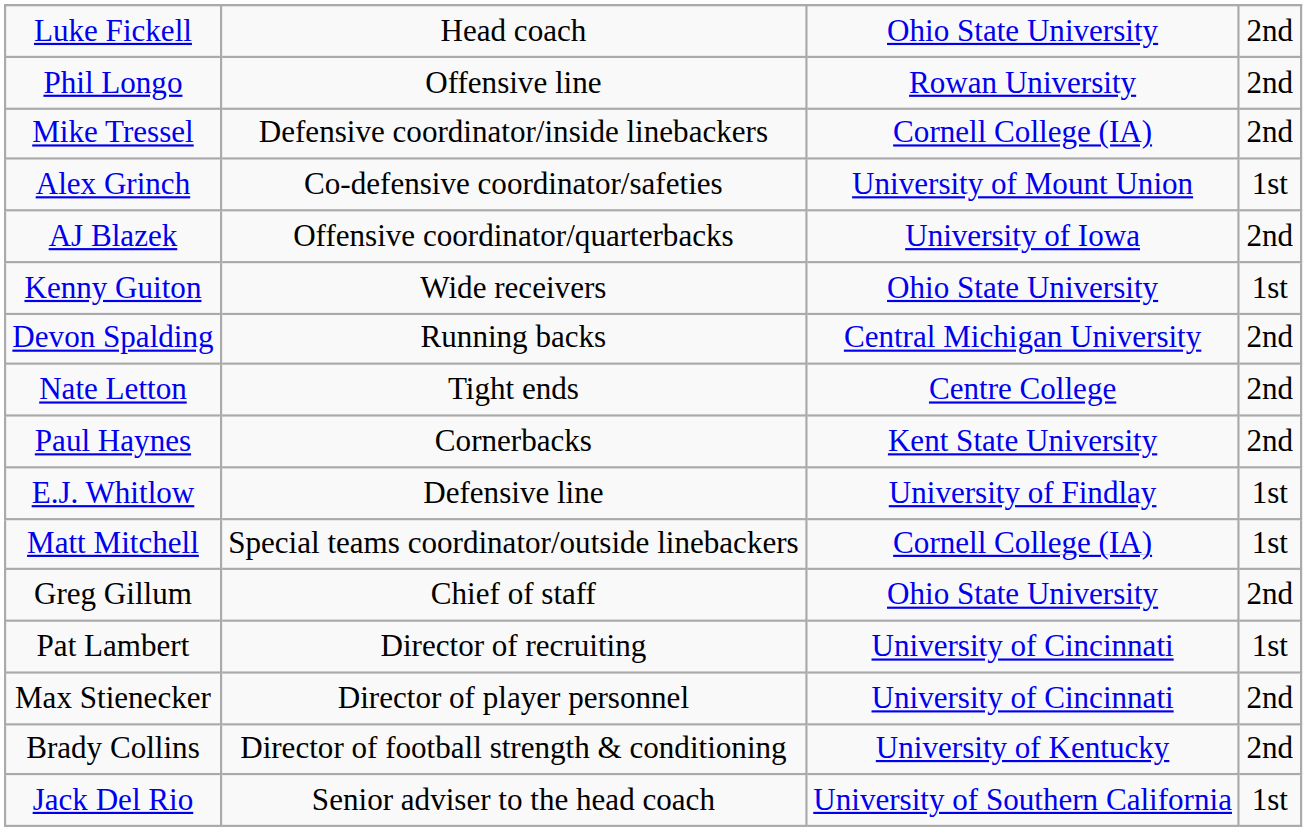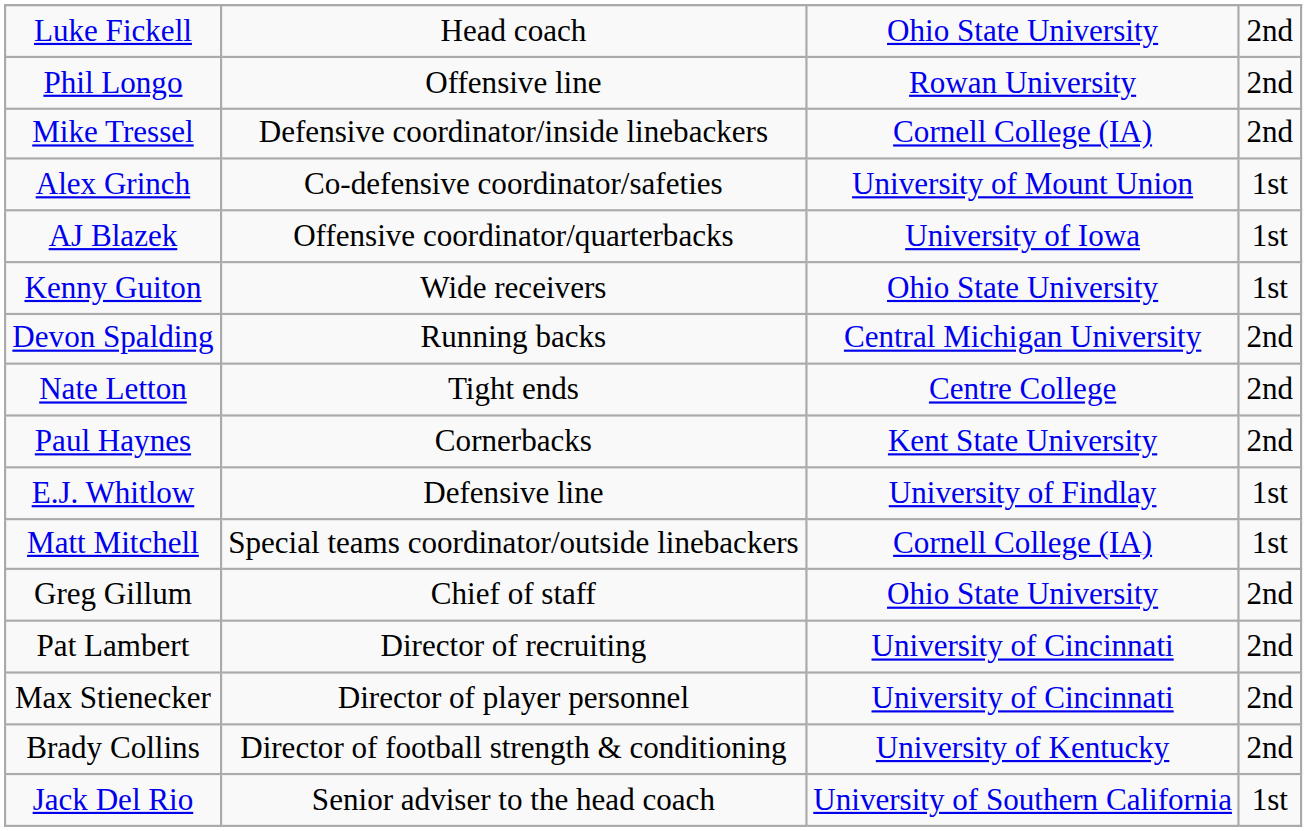AJ Blazek | column 4: 2nd -> 1st
Pat Lambert | column 4: 1st -> 2nd
